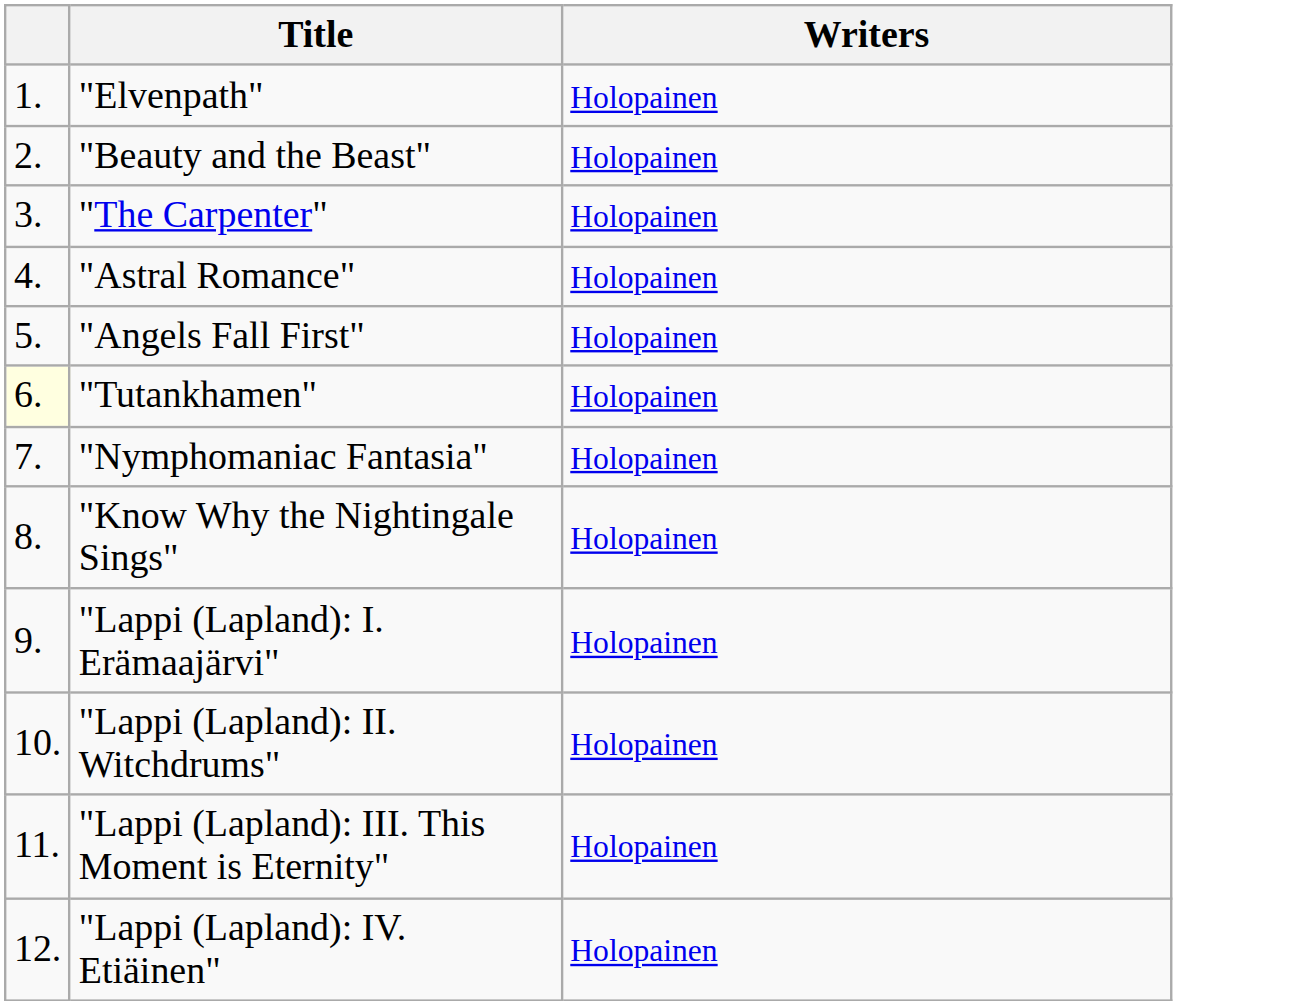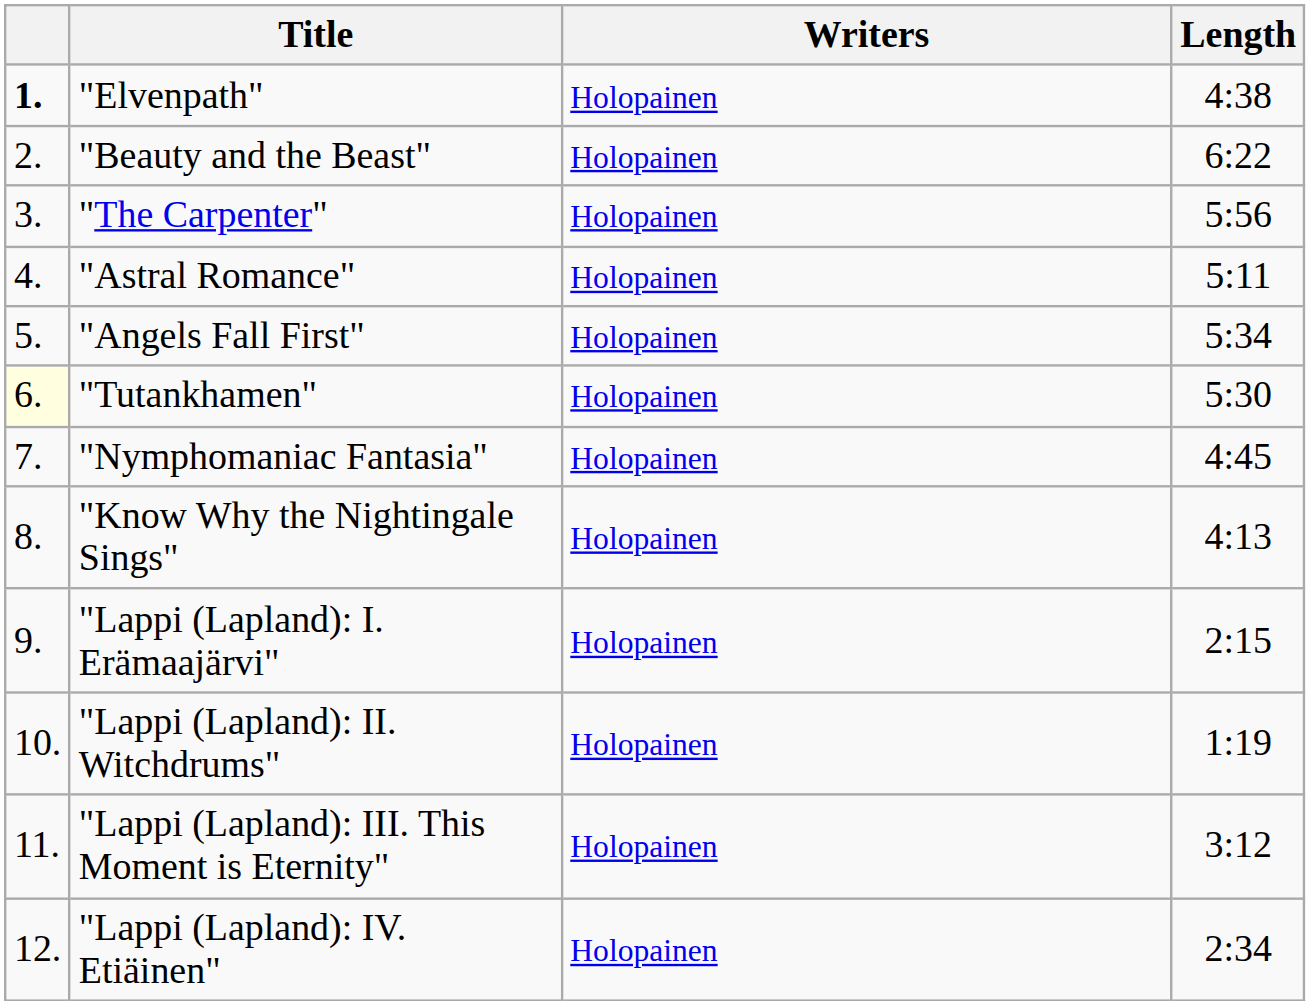+ column: Length | 4:38 | 6:22 | 5:56 | 5:11 | 5:34 | 5:30 | 4:45 | 4:13 | 2:15 | 1:19 | 3:12 | 2:34
"Elvenpath" | column 1: normal -> bold
